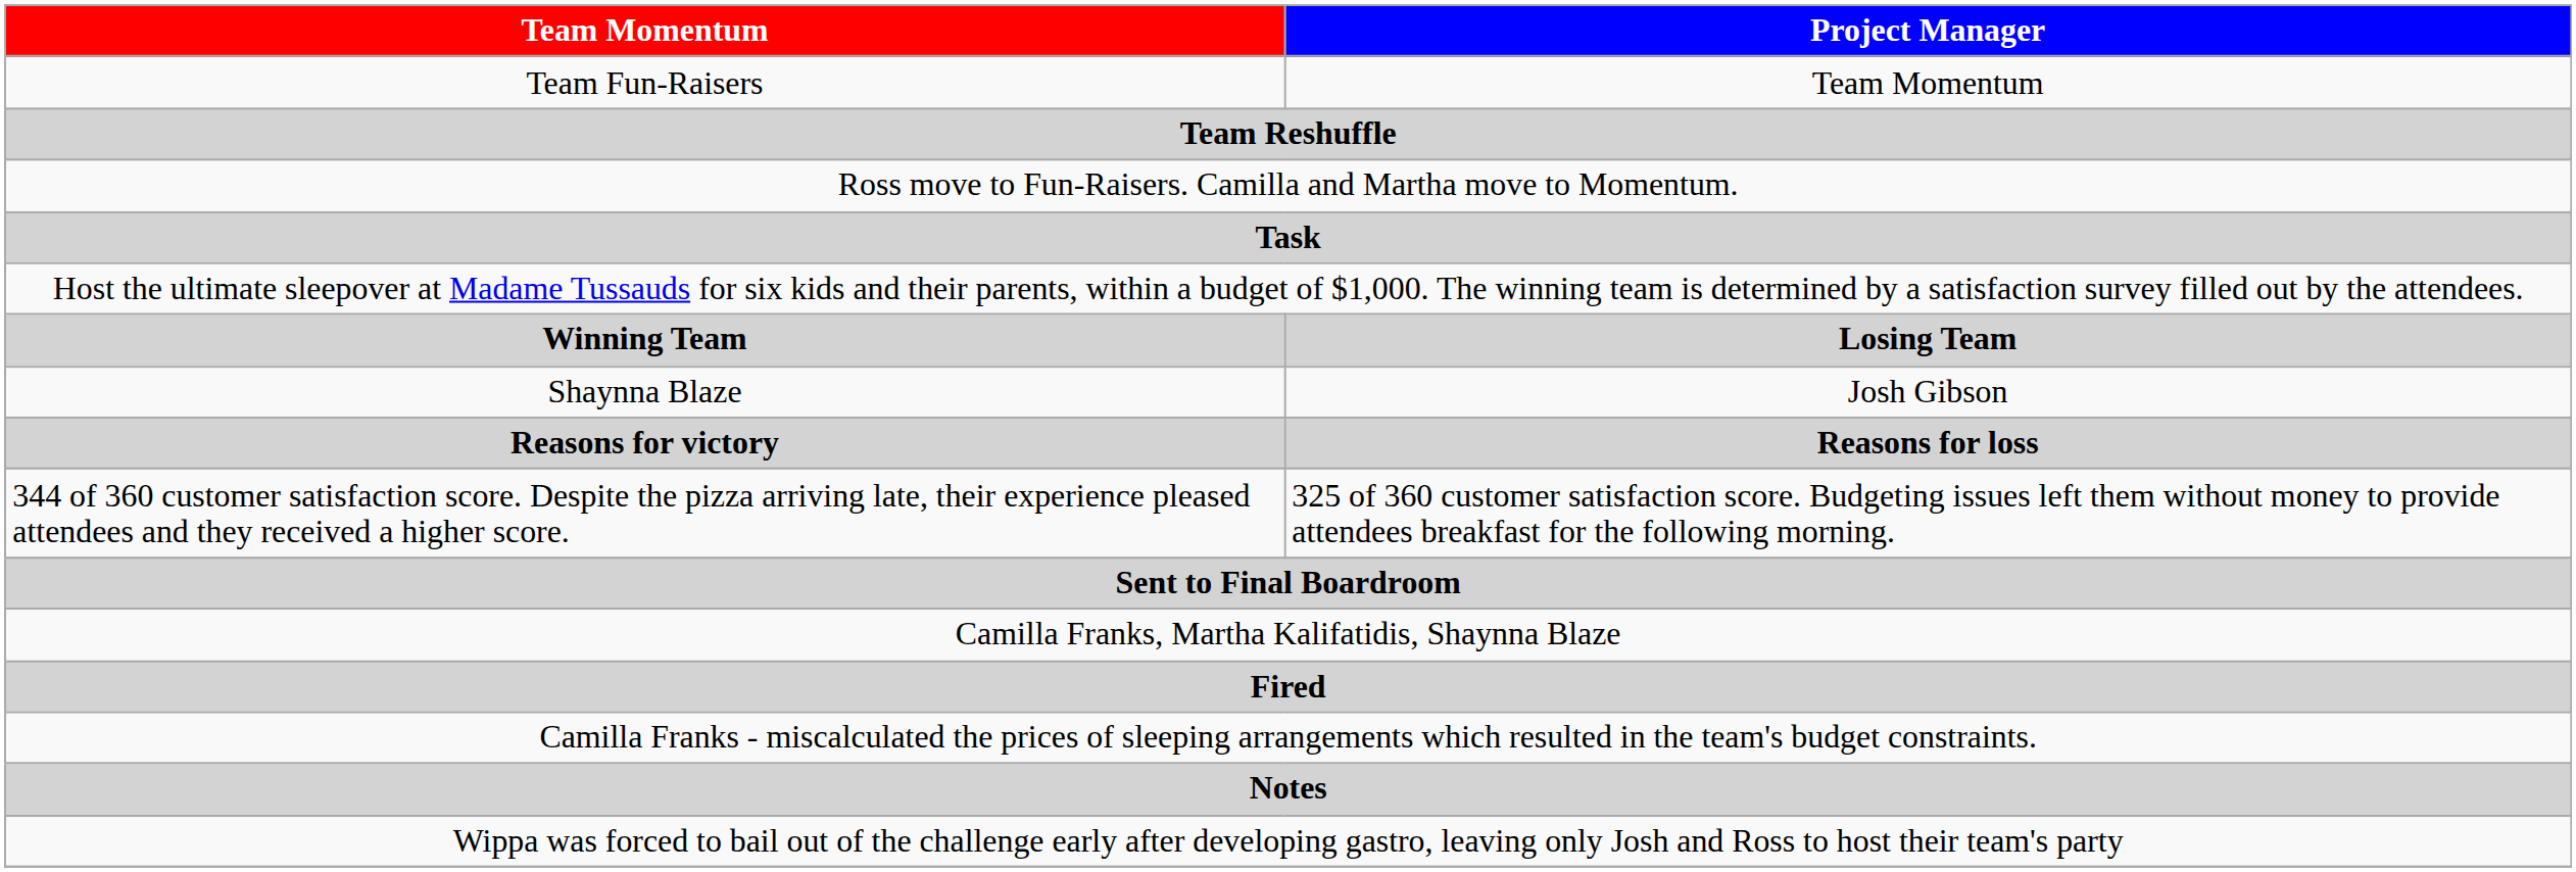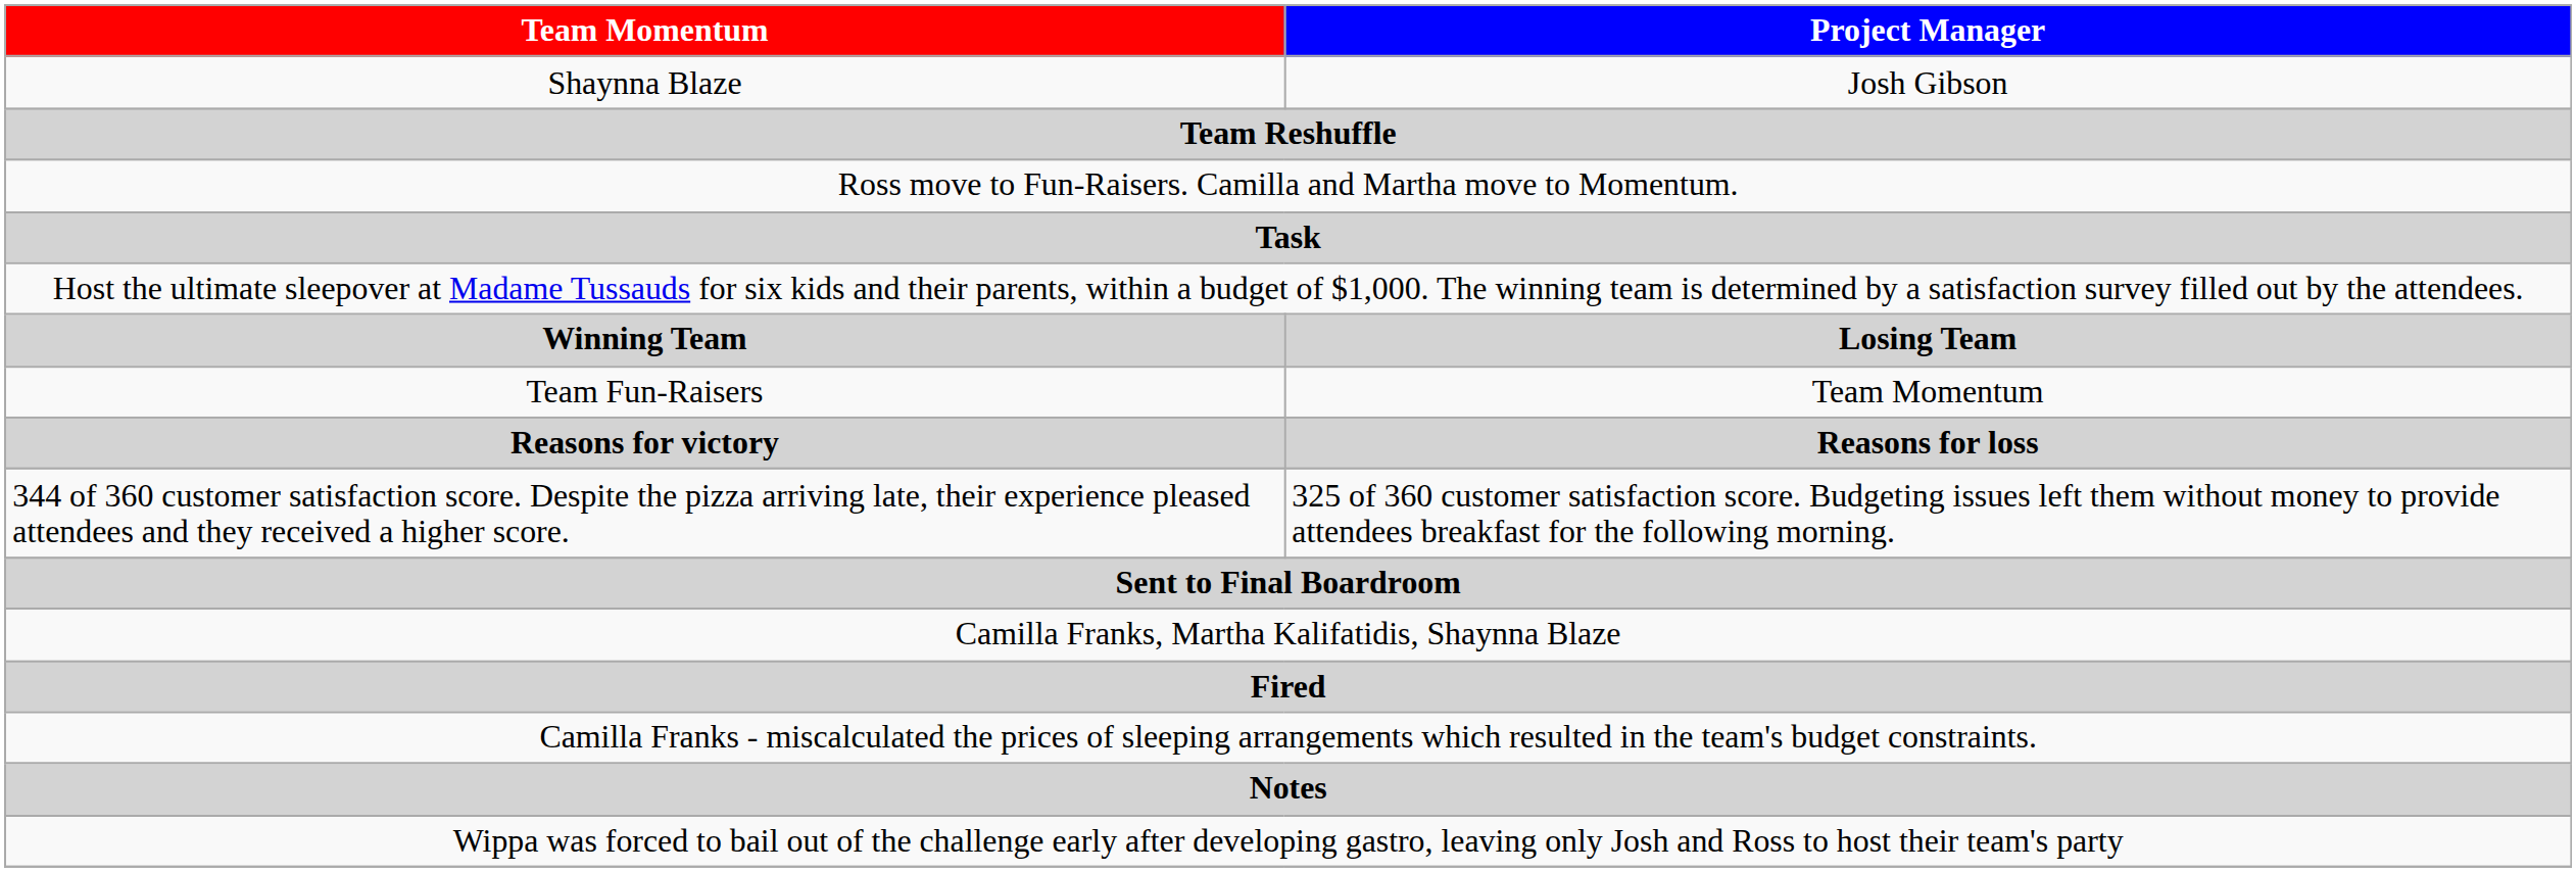rows swapped: Shaynna Blaze <-> Team Fun-Raisers
